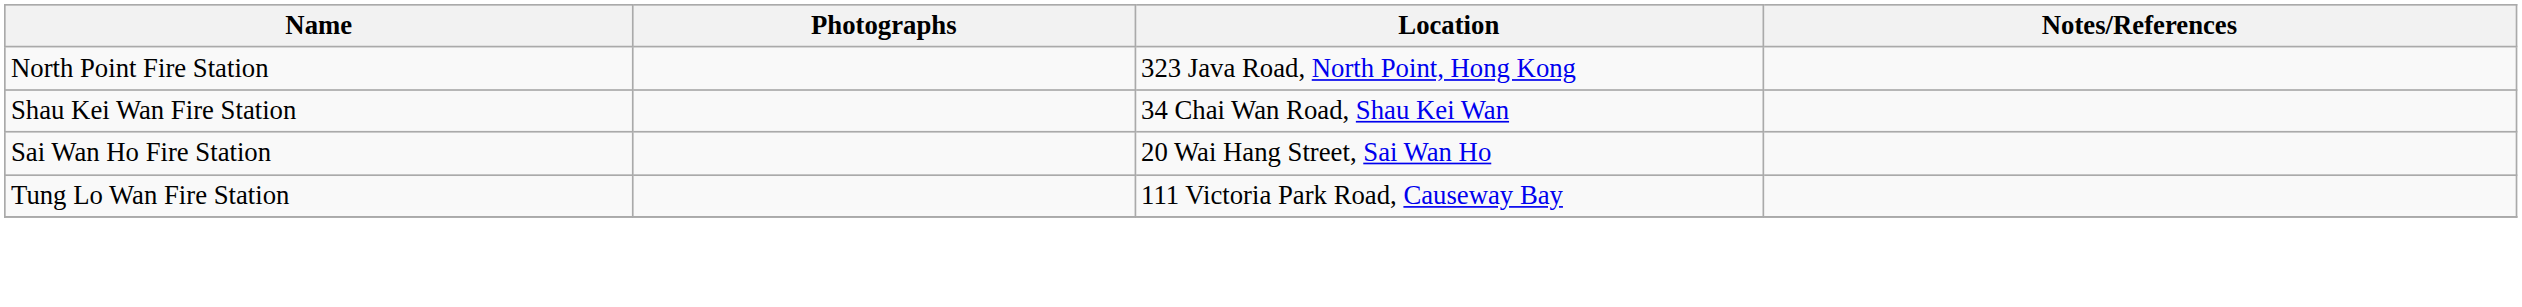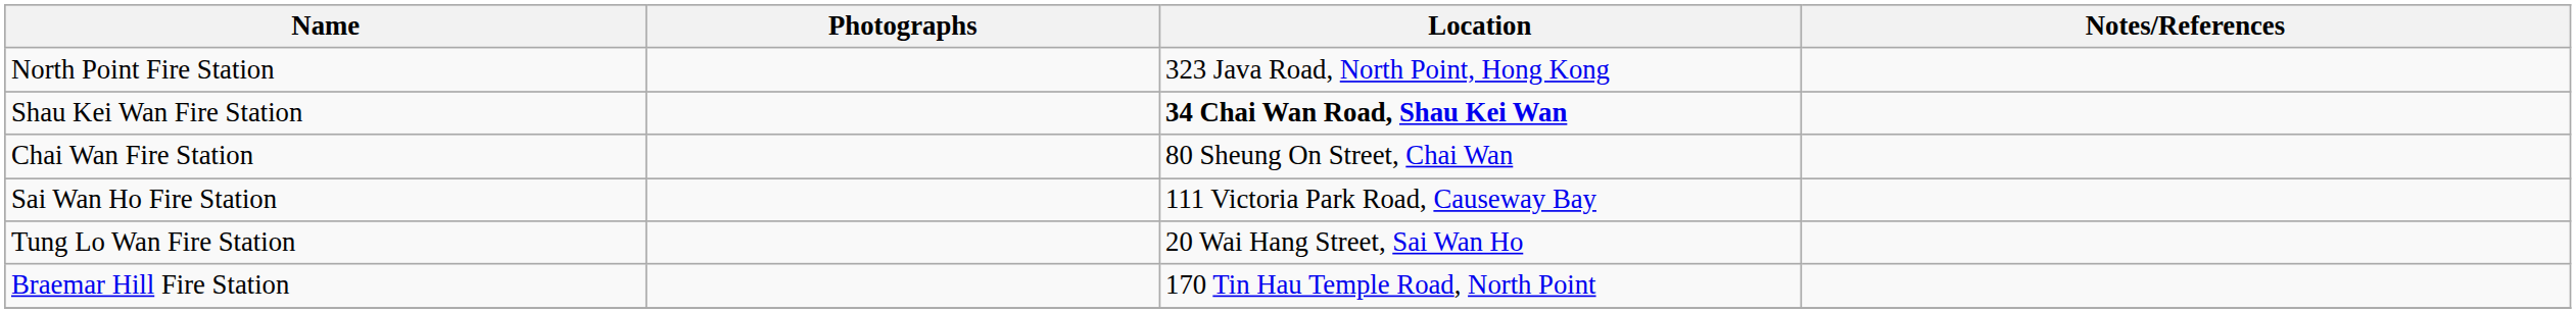Shau Kei Wan Fire Station | Location: normal -> bold
+ row: Chai Wan Fire Station | 80 Sheung On Street, Chai Wan
Sai Wan Ho Fire Station | Location: 20 Wai Hang Street, Sai Wan Ho -> 111 Victoria Park Road, Causeway Bay
Tung Lo Wan Fire Station | Location: 111 Victoria Park Road, Causeway Bay -> 20 Wai Hang Street, Sai Wan Ho
+ row: Braemar Hill Fire Station | 170 Tin Hau Temple Road, North Point
